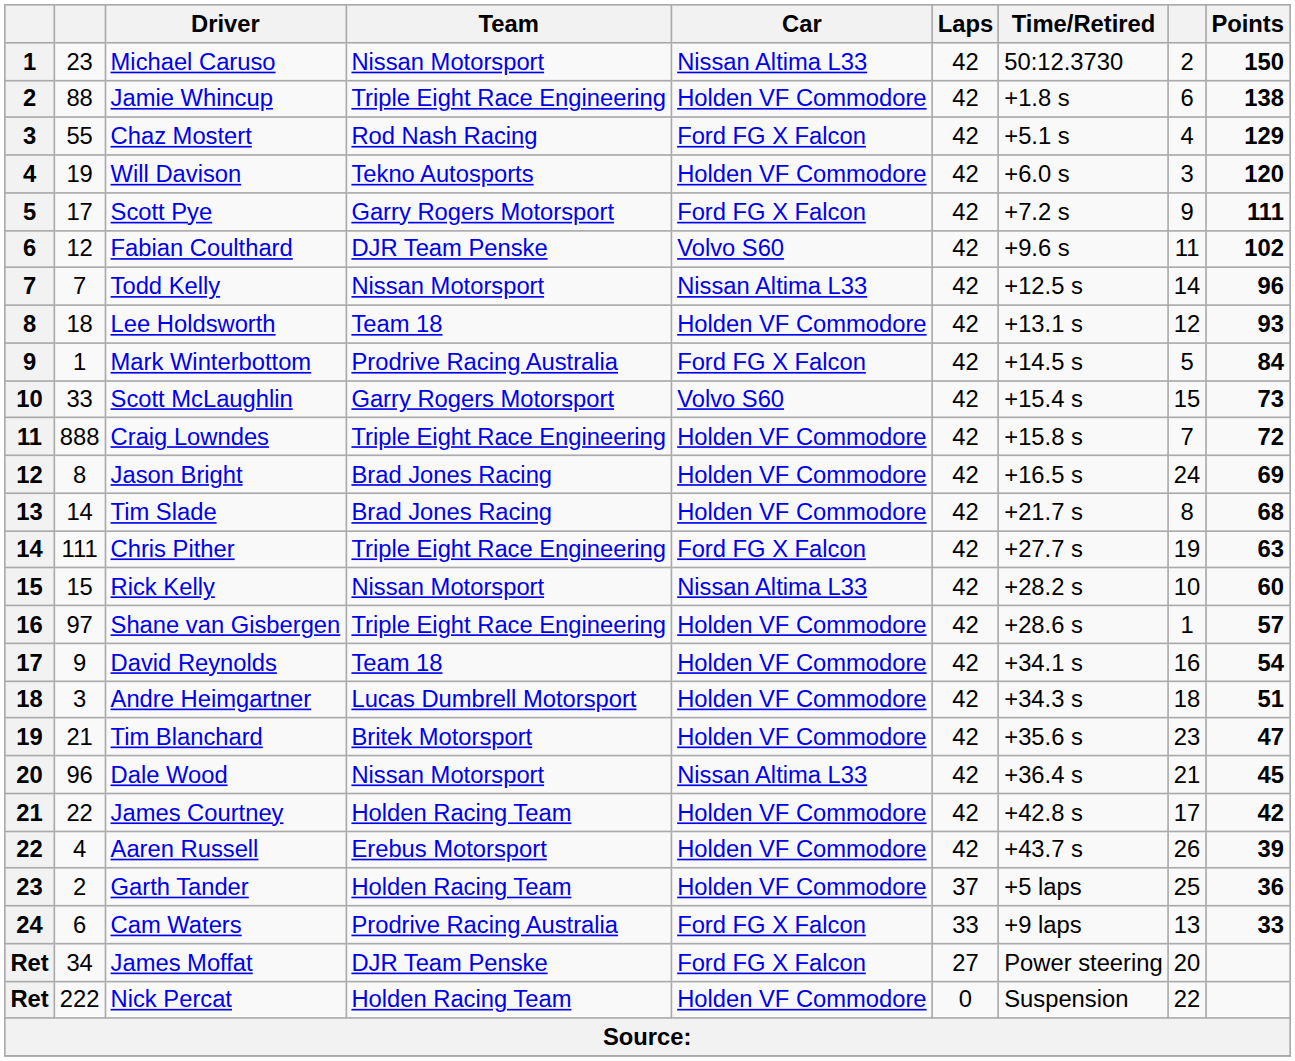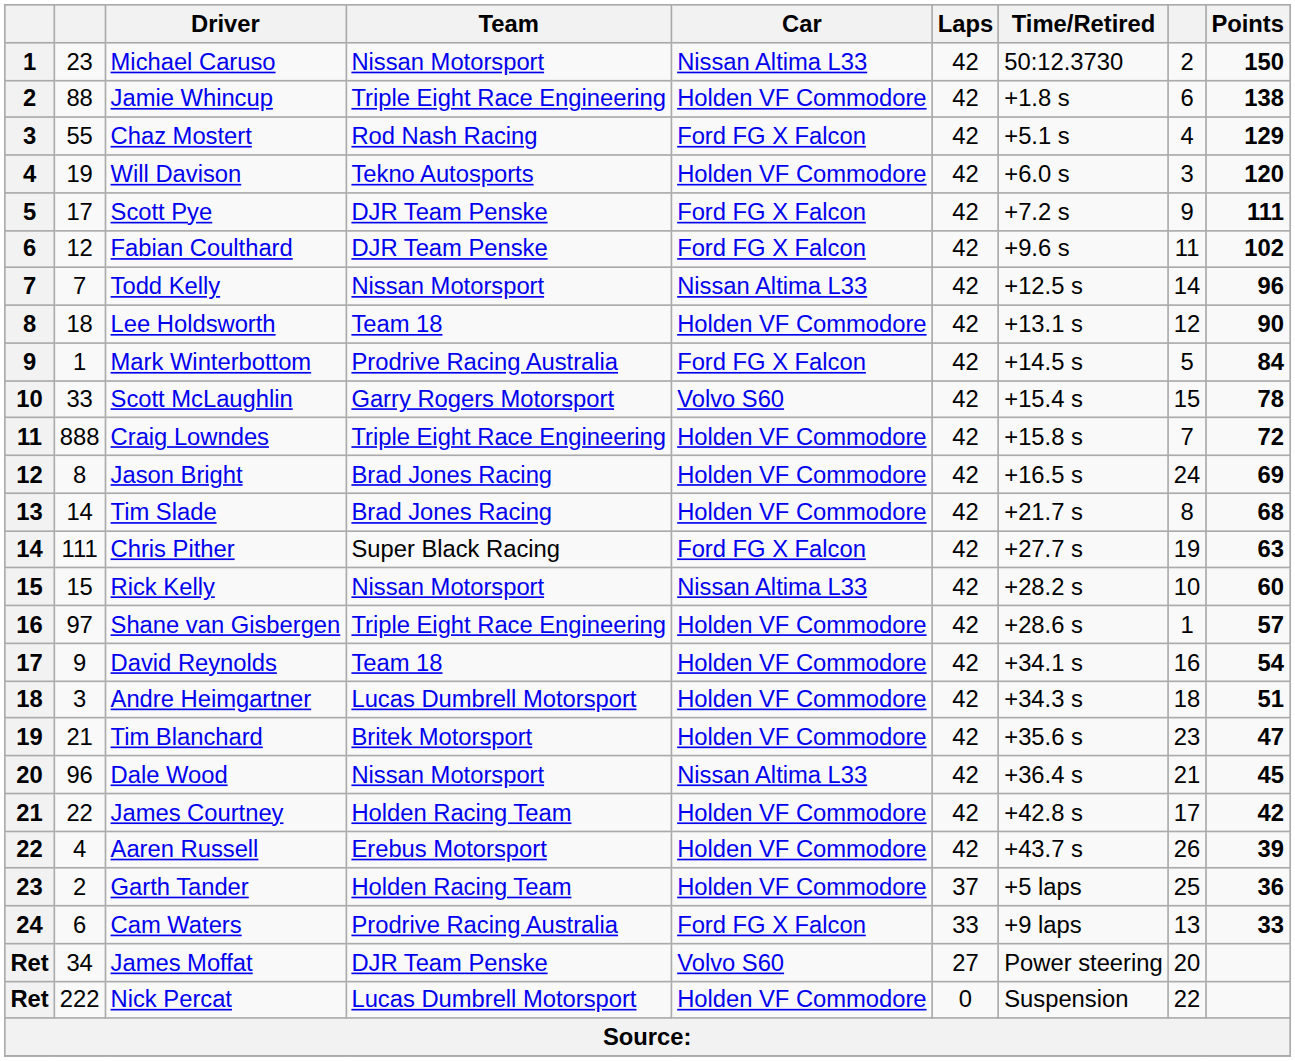Scott Pye | Team: Garry Rogers Motorsport -> DJR Team Penske
Fabian Coulthard | Car: Volvo S60 -> Ford FG X Falcon
Lee Holdsworth | Points: 93 -> 90
Scott McLaughlin | Points: 73 -> 78
Chris Pither | Team: Triple Eight Race Engineering -> Super Black Racing
James Moffat | Car: Ford FG X Falcon -> Volvo S60
Nick Percat | Team: Holden Racing Team -> Lucas Dumbrell Motorsport
